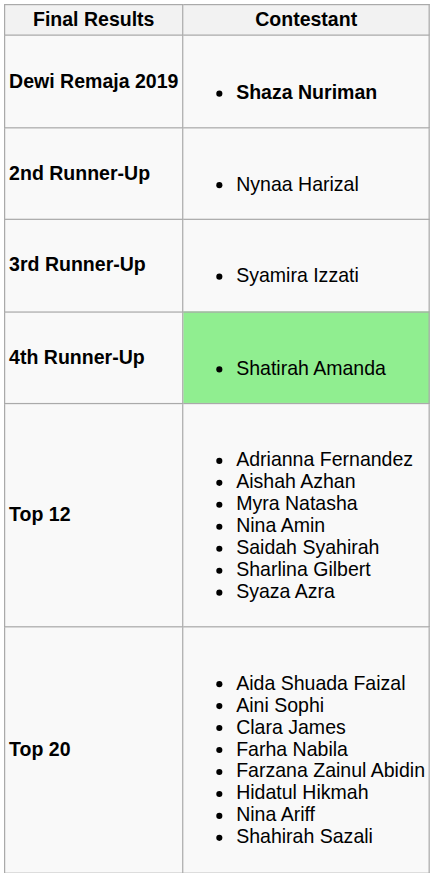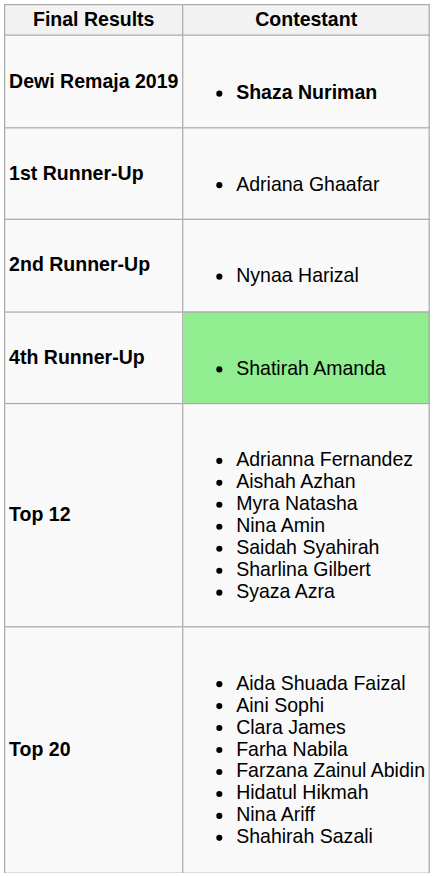+ row: 1st Runner-Up | Adriana Ghaafar
- row: 3rd Runner-Up | Syamira Izzati
